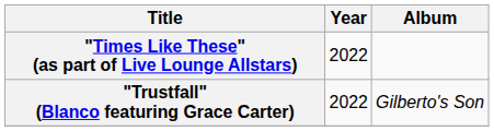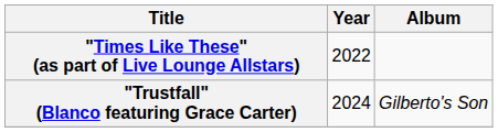"Trustfall" (Blanco featuring Grace Carter) | Year: 2022 -> 2024
